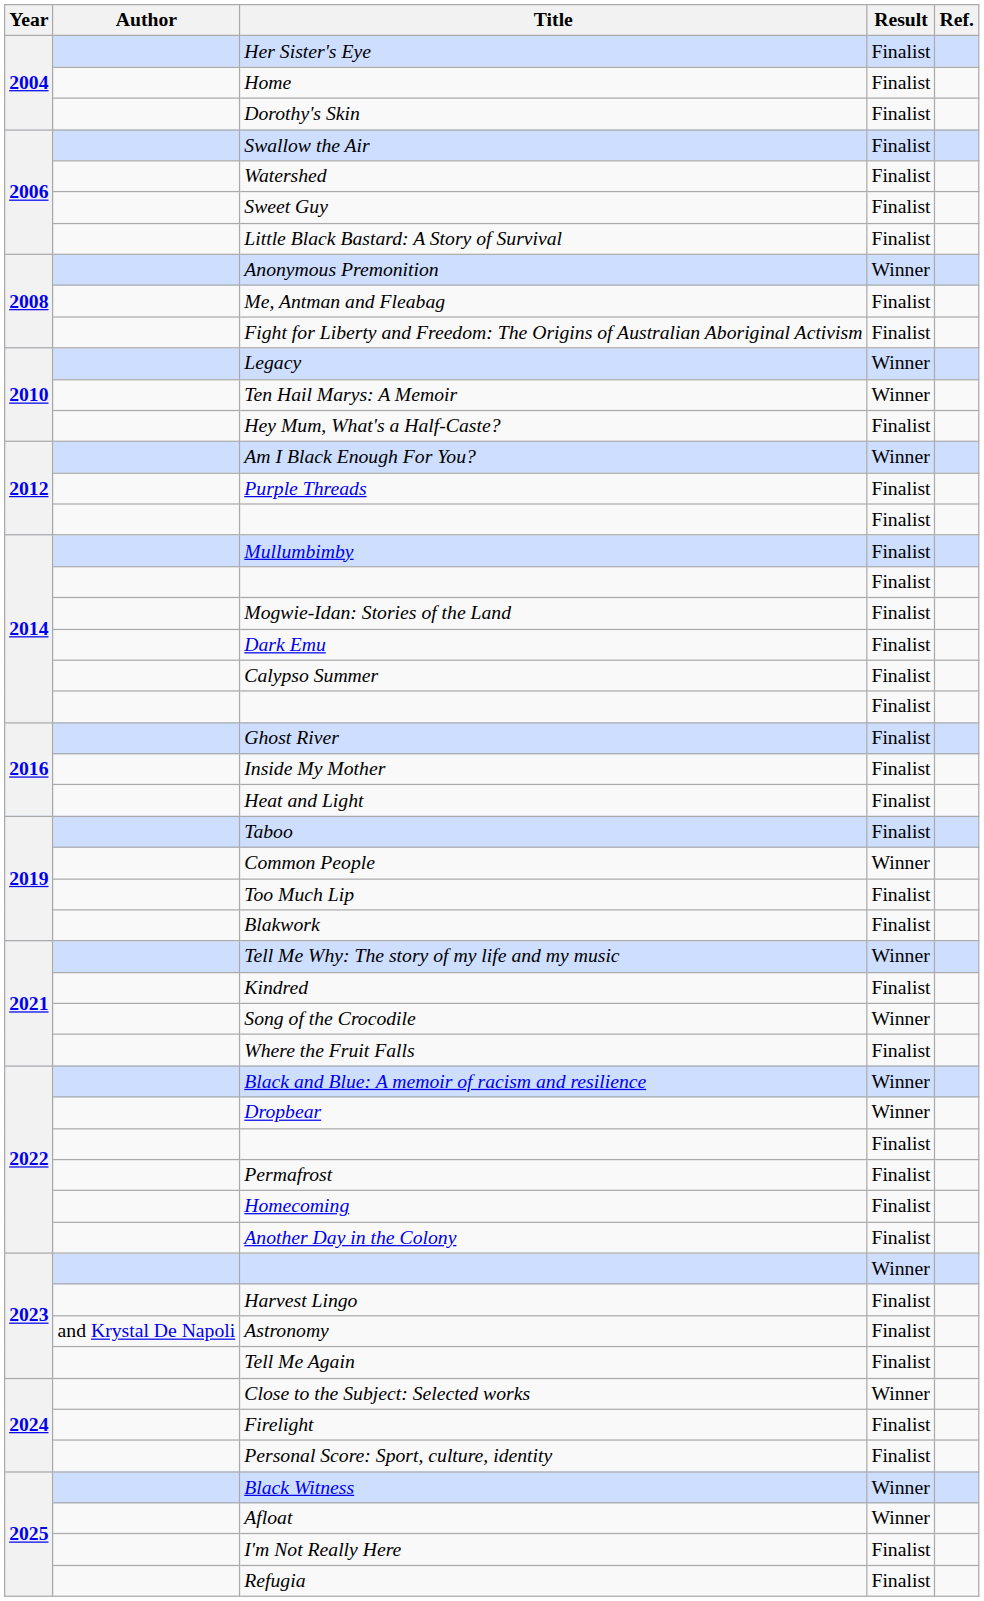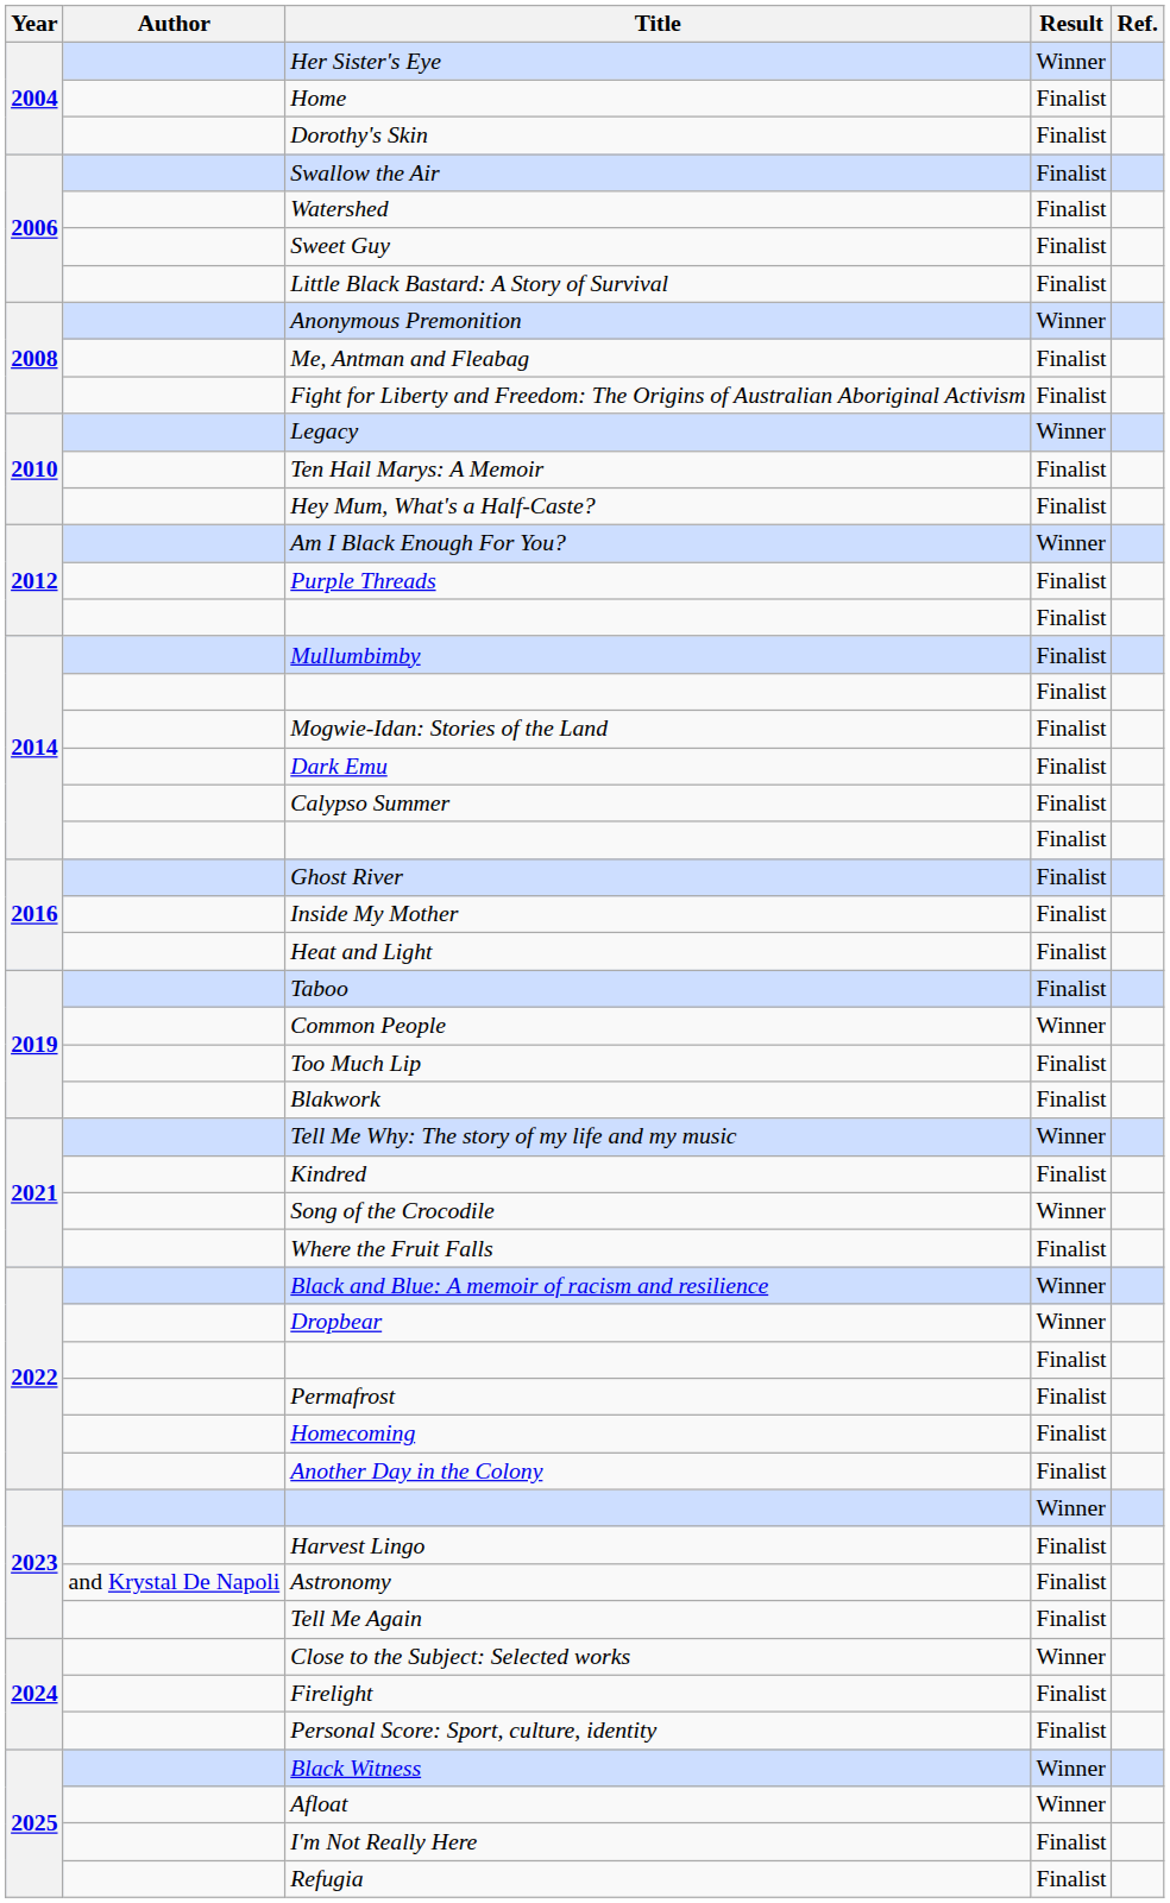Her Sister's Eye | Result: Finalist -> Winner
Ten Hail Marys: A Memoir | Result: Winner -> Finalist
